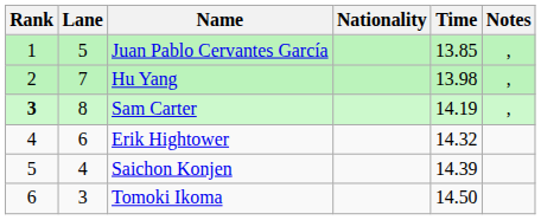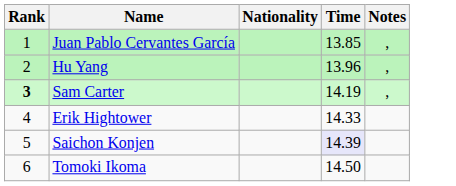- column: Lane | 5 | 7 | 8 | 6 | 4 | 3
Hu Yang | Time: 13.98 -> 13.96
Erik Hightower | Time: 14.32 -> 14.33
Saichon Konjen | Time: no background -> lavender background
